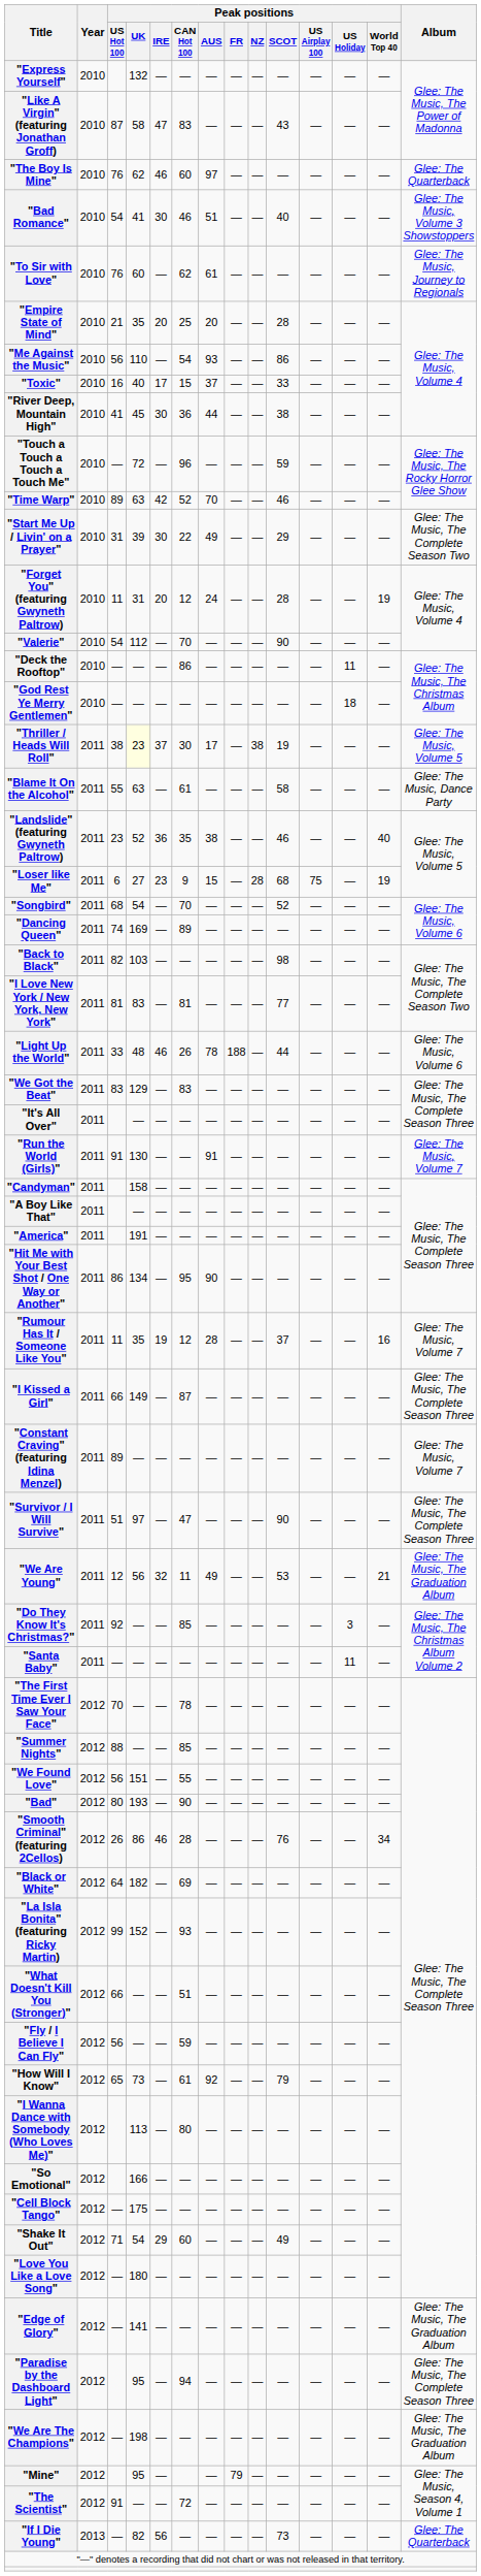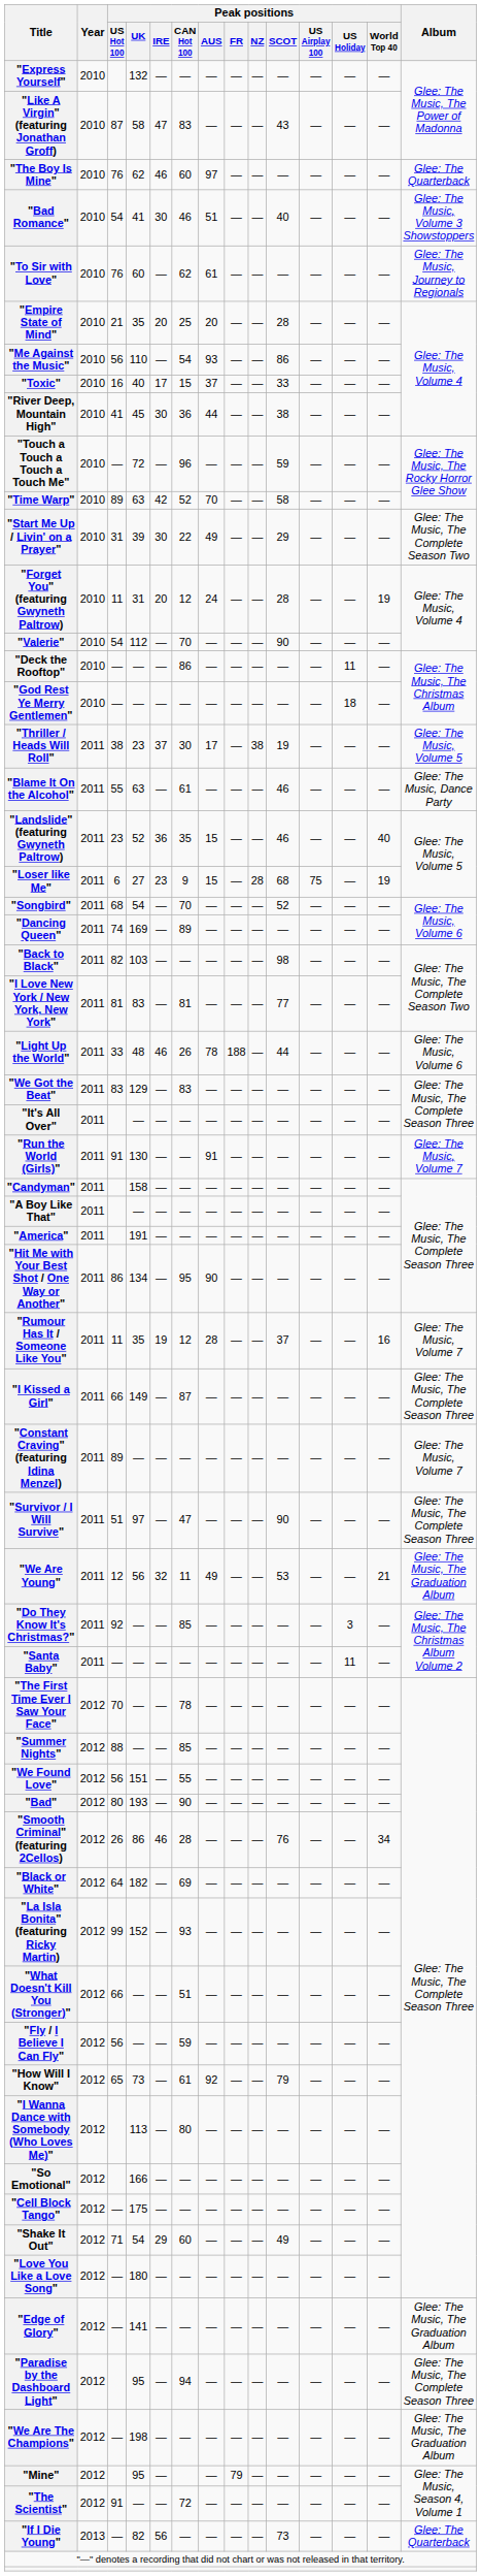"Time Warp" | Peak positions / SCOT: 46 -> 58
"Thriller / Heads Will Roll" | Peak positions / UK: lightyellow background -> no background
"Blame It On the Alcohol" | Peak positions / SCOT: 58 -> 46
"Landslide" (featuring Gwyneth Paltrow) | Peak positions / AUS: 38 -> 15
